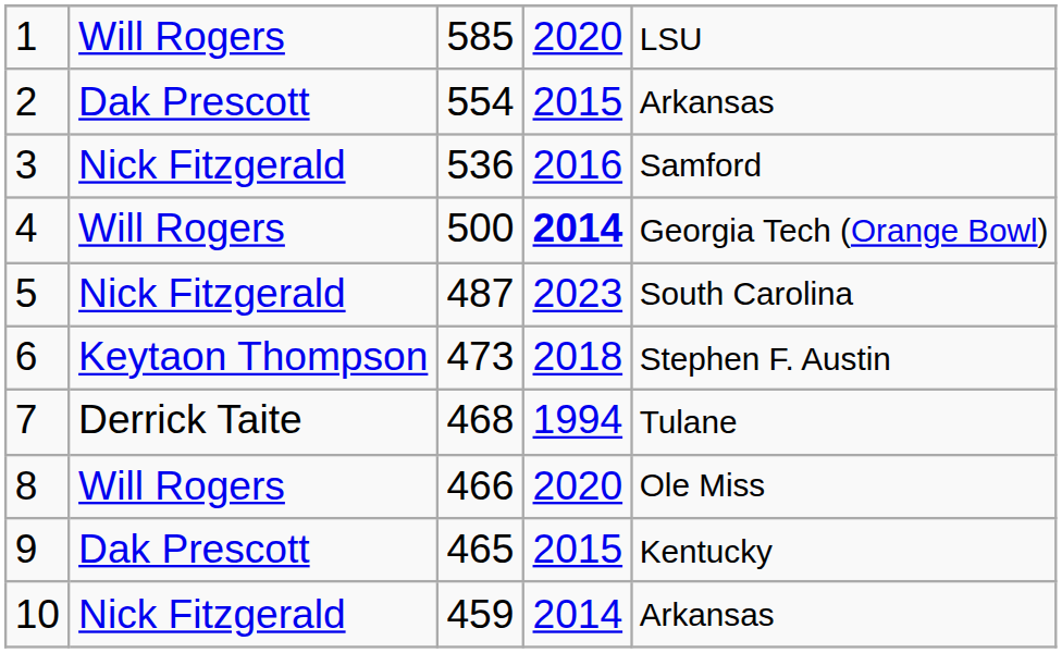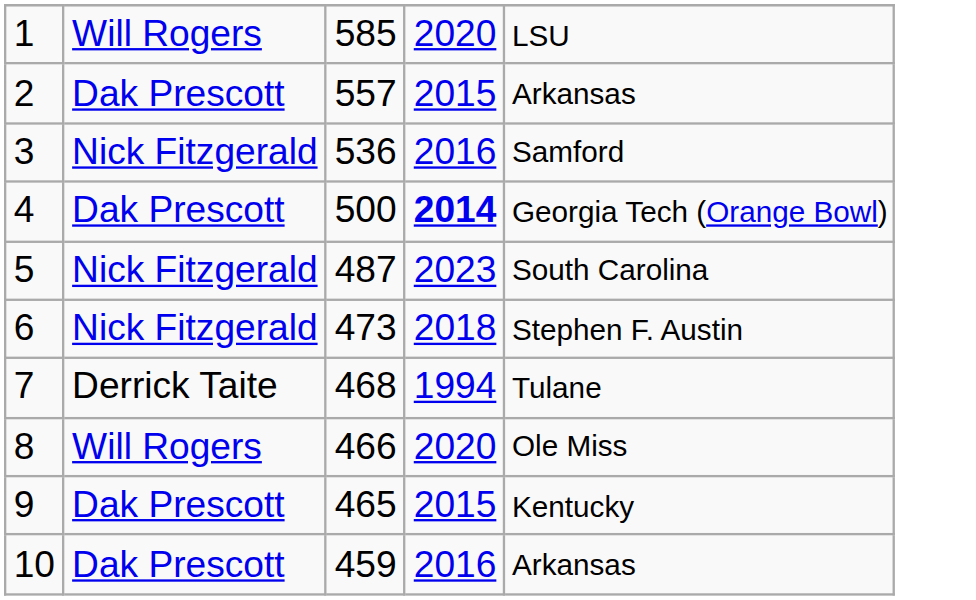2 | column 3: 554 -> 557
4 | column 2: Will Rogers -> Dak Prescott
6 | column 2: Keytaon Thompson -> Nick Fitzgerald
10 | column 2: Nick Fitzgerald -> Dak Prescott
10 | column 4: 2014 -> 2016
